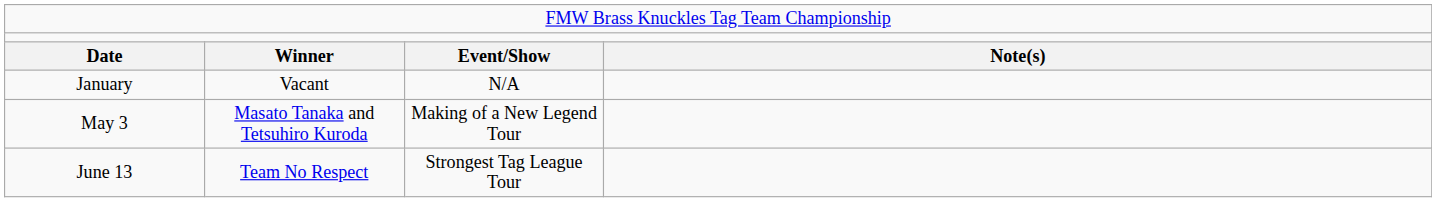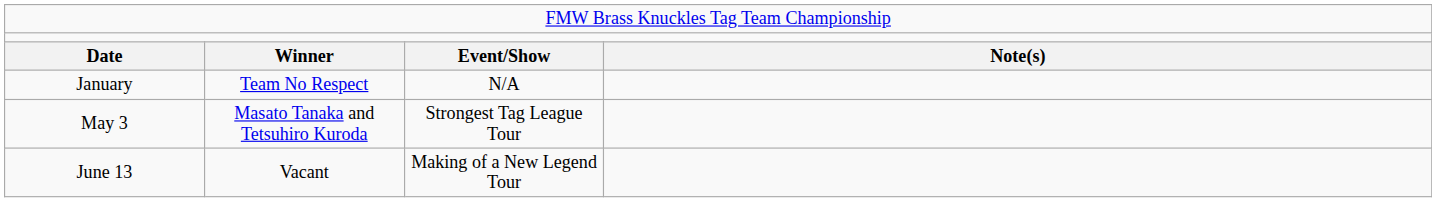January | column 2: Vacant -> Team No Respect
May 3 | column 3: Making of a New Legend Tour -> Strongest Tag League Tour
June 13 | column 2: Team No Respect -> Vacant
June 13 | column 3: Strongest Tag League Tour -> Making of a New Legend Tour
